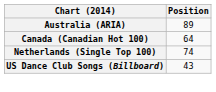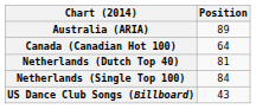+ row: Netherlands (Dutch Top 40) | 81
Netherlands (Single Top 100) | Position: 74 -> 84
